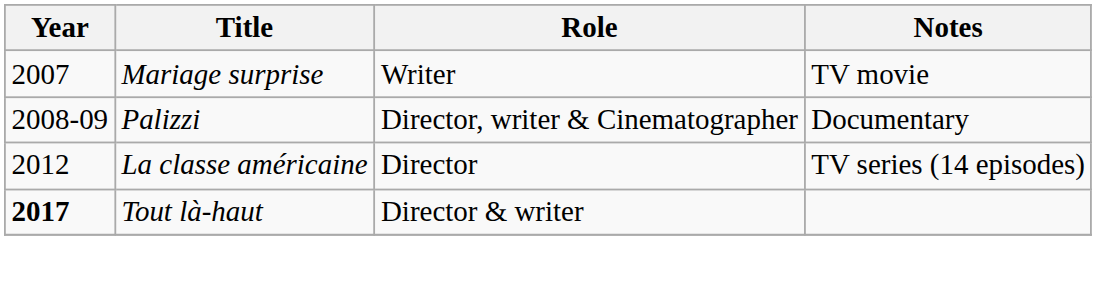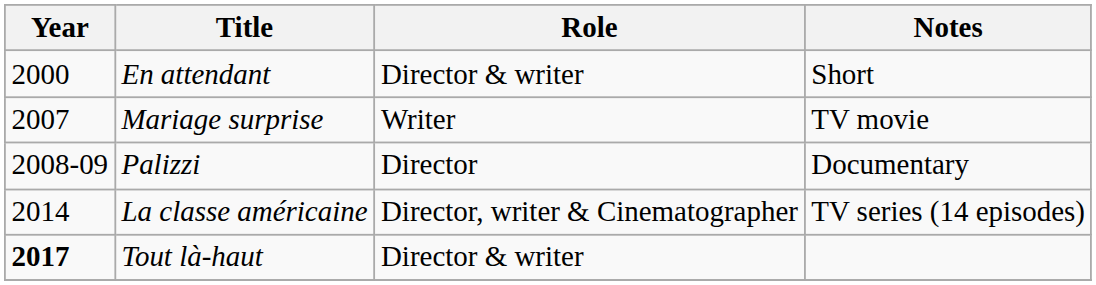+ row: 2000 | En attendant | Director & writer | Short
Palizzi | Role: Director, writer & Cinematographer -> Director
La classe américaine | Year: 2012 -> 2014
La classe américaine | Role: Director -> Director, writer & Cinematographer
